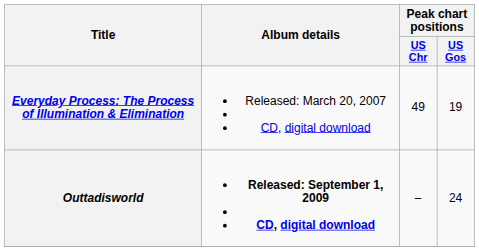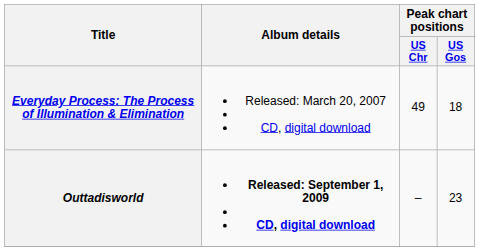Everyday Process: The Process of Illumination & Elimination | Peak chart positions / US Gos: 19 -> 18
Outtadisworld | Peak chart positions / US Gos: 24 -> 23
